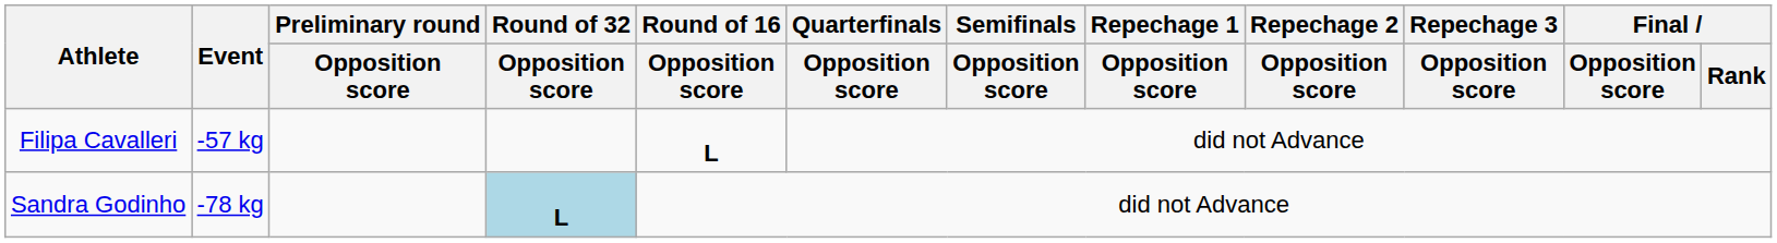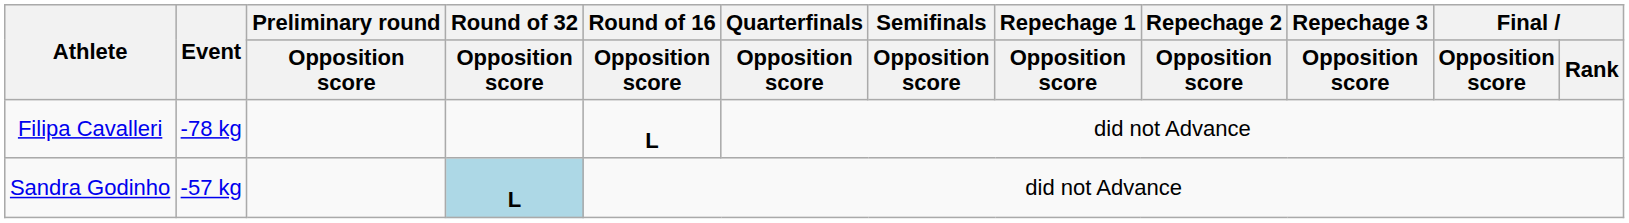Filipa Cavalleri | Event: -57 kg -> -78 kg
Sandra Godinho | Event: -78 kg -> -57 kg
